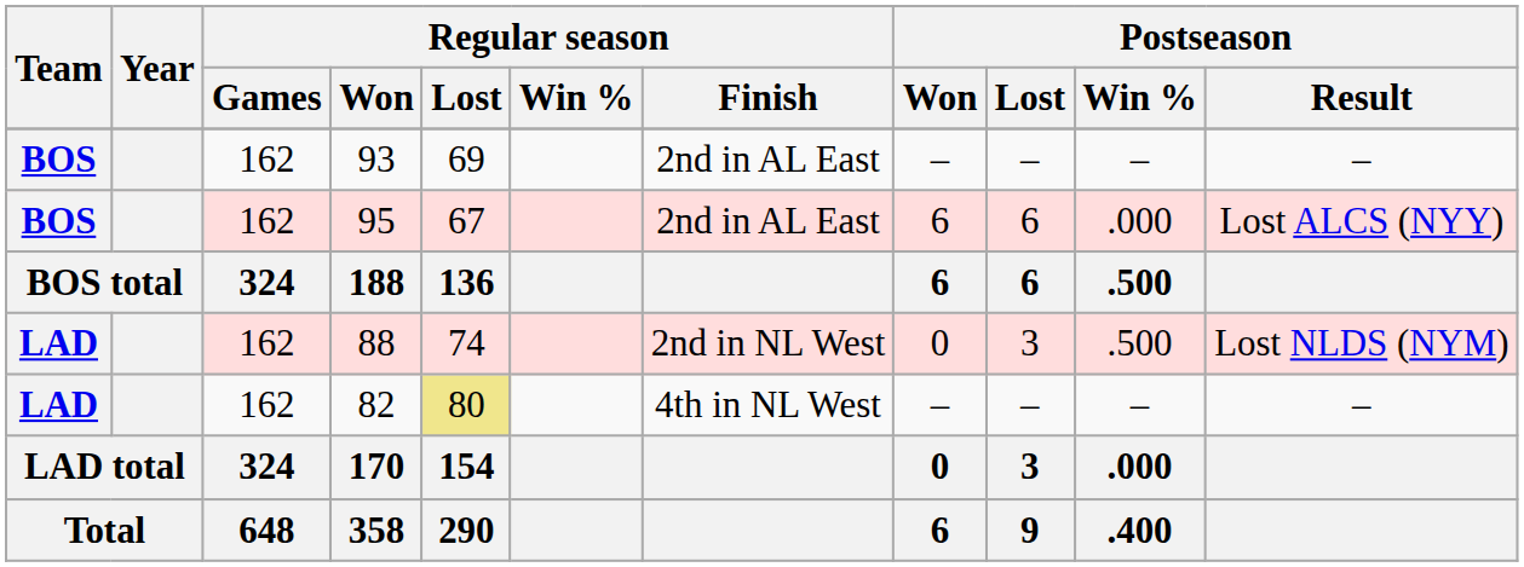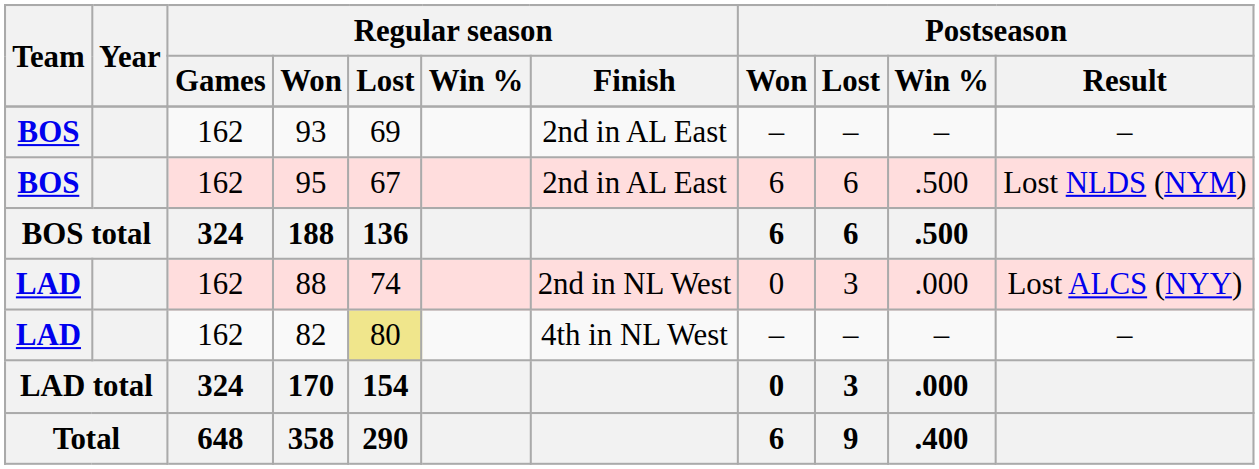95 | Postseason / Win %: .000 -> .500
95 | Postseason / Result: Lost ALCS (NYY) -> Lost NLDS (NYM)
88 | Postseason / Win %: .500 -> .000
88 | Postseason / Result: Lost NLDS (NYM) -> Lost ALCS (NYY)
